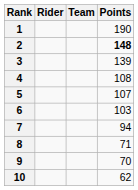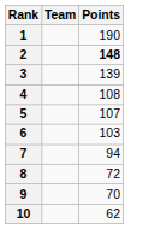- column: Rider
8 | Points: 71 -> 72
